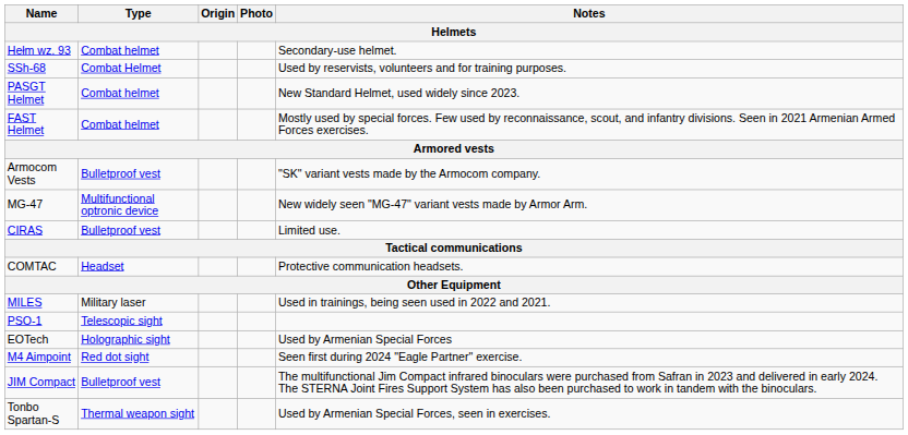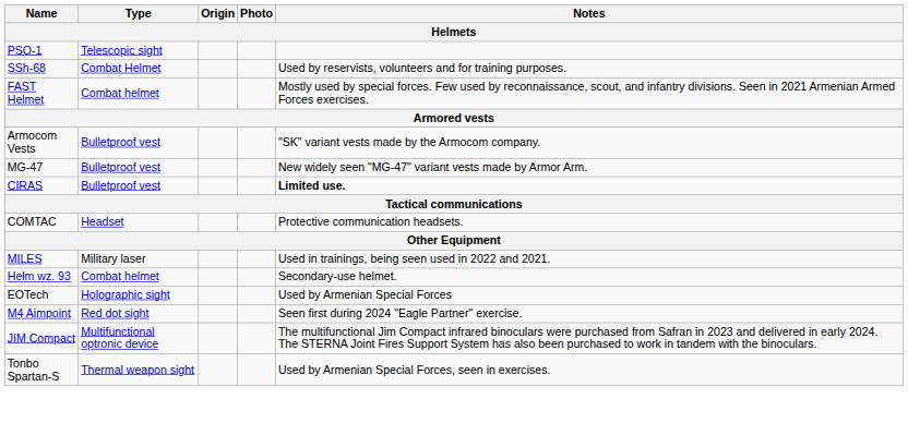rows swapped: Hełm wz. 93 <-> PSO-1
- row: PASGT Helmet | Combat helmet | New Standard Helmet, used widely since 2023.
MG-47 | Type: Multifunctional optronic device -> Bulletproof vest
CIRAS | Notes: normal -> bold
JIM Compact | Type: Bulletproof vest -> Multifunctional optronic device
